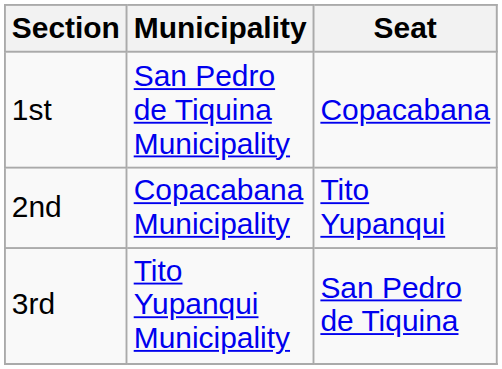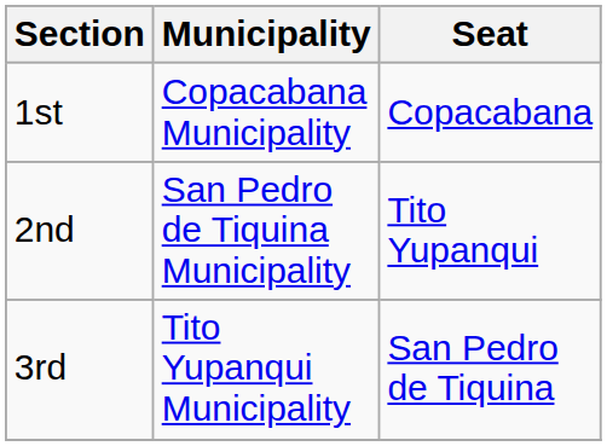1st | Municipality: San Pedro de Tiquina Municipality -> Copacabana Municipality
2nd | Municipality: Copacabana Municipality -> San Pedro de Tiquina Municipality
